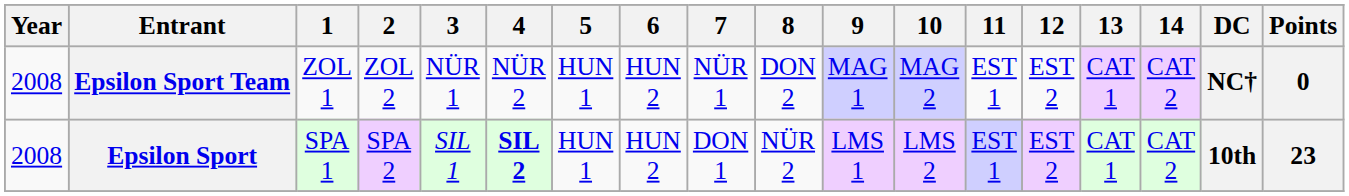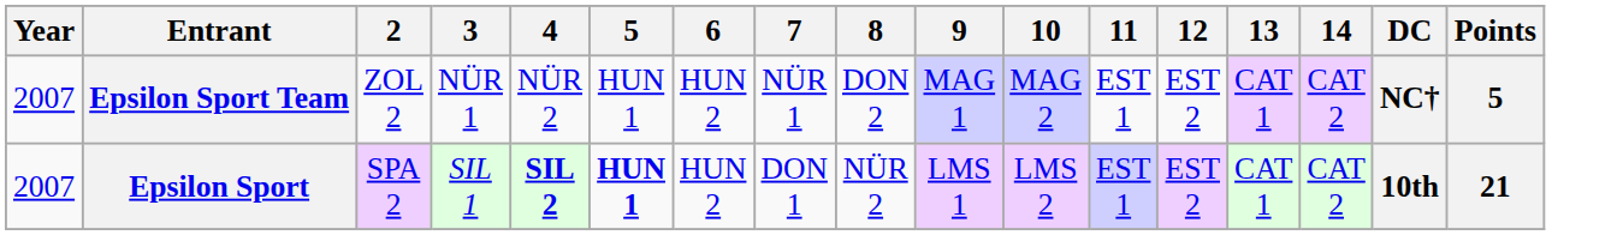- column: 1 | ZOL 1 | SPA 1
Epsilon Sport Team | Year: 2008 -> 2007
Epsilon Sport Team | Points: 0 -> 5
Epsilon Sport | Year: 2008 -> 2007
Epsilon Sport | 5: normal -> bold
Epsilon Sport | Points: 23 -> 21
